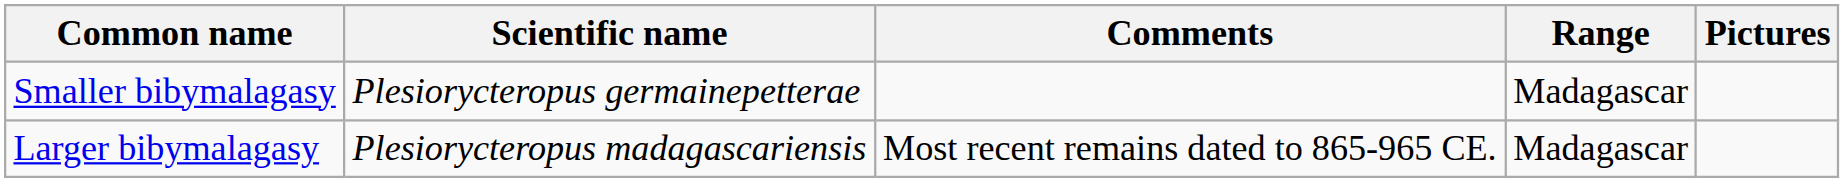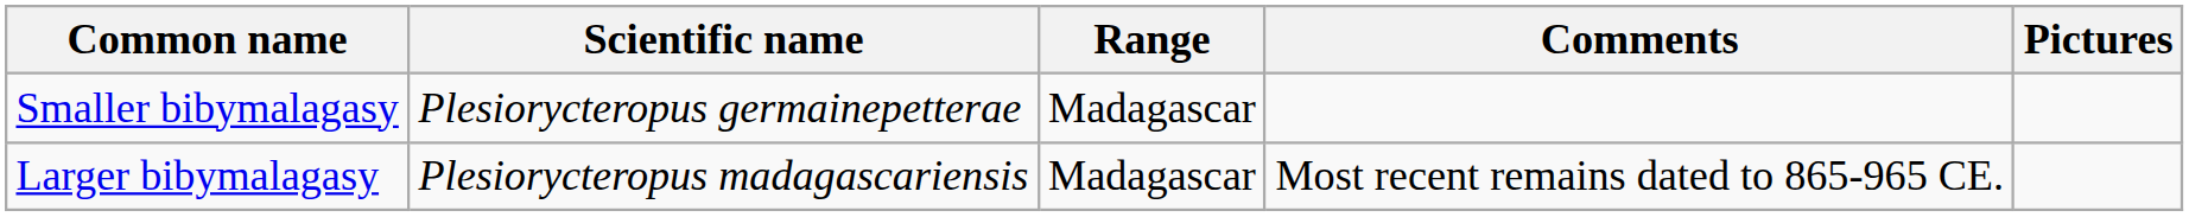columns swapped: Range <-> Comments
